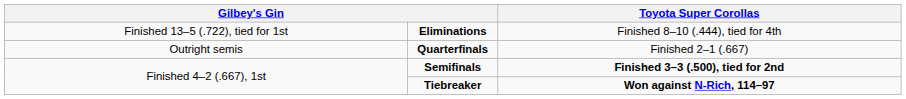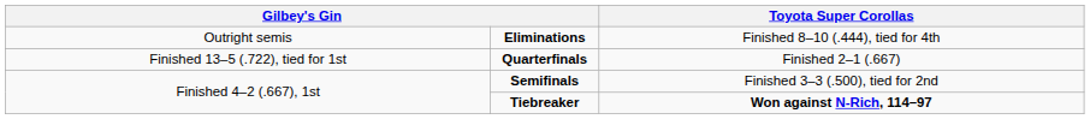Eliminations | column 1: Finished 13–5 (.722), tied for 1st -> Outright semis
Quarterfinals | column 1: Outright semis -> Finished 13–5 (.722), tied for 1st
Semifinals | column 4: bold -> normal
